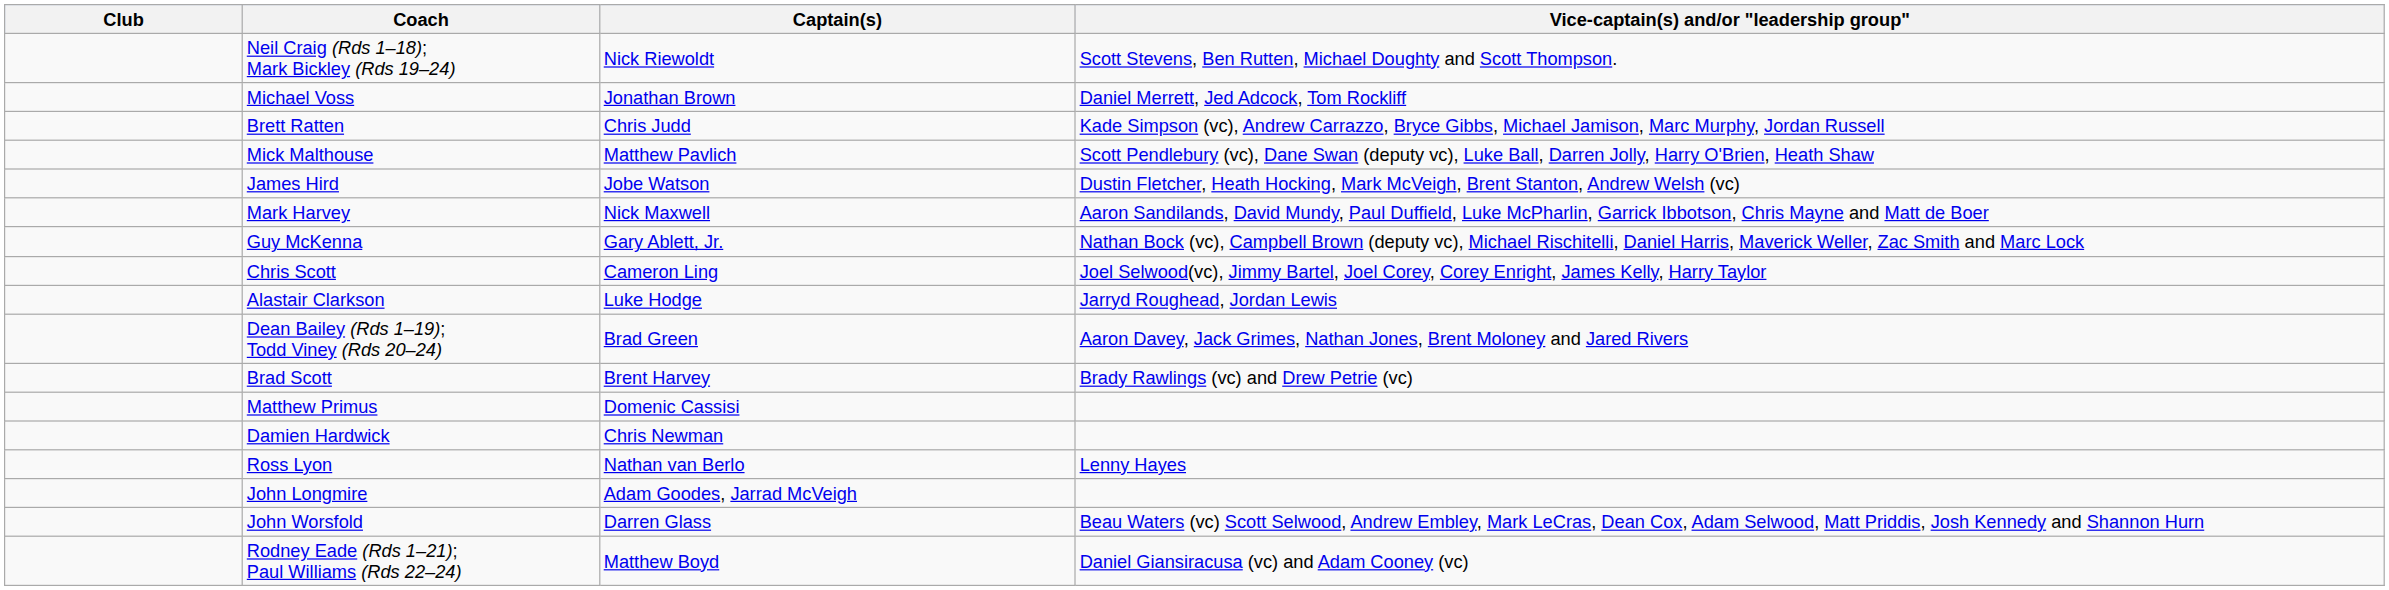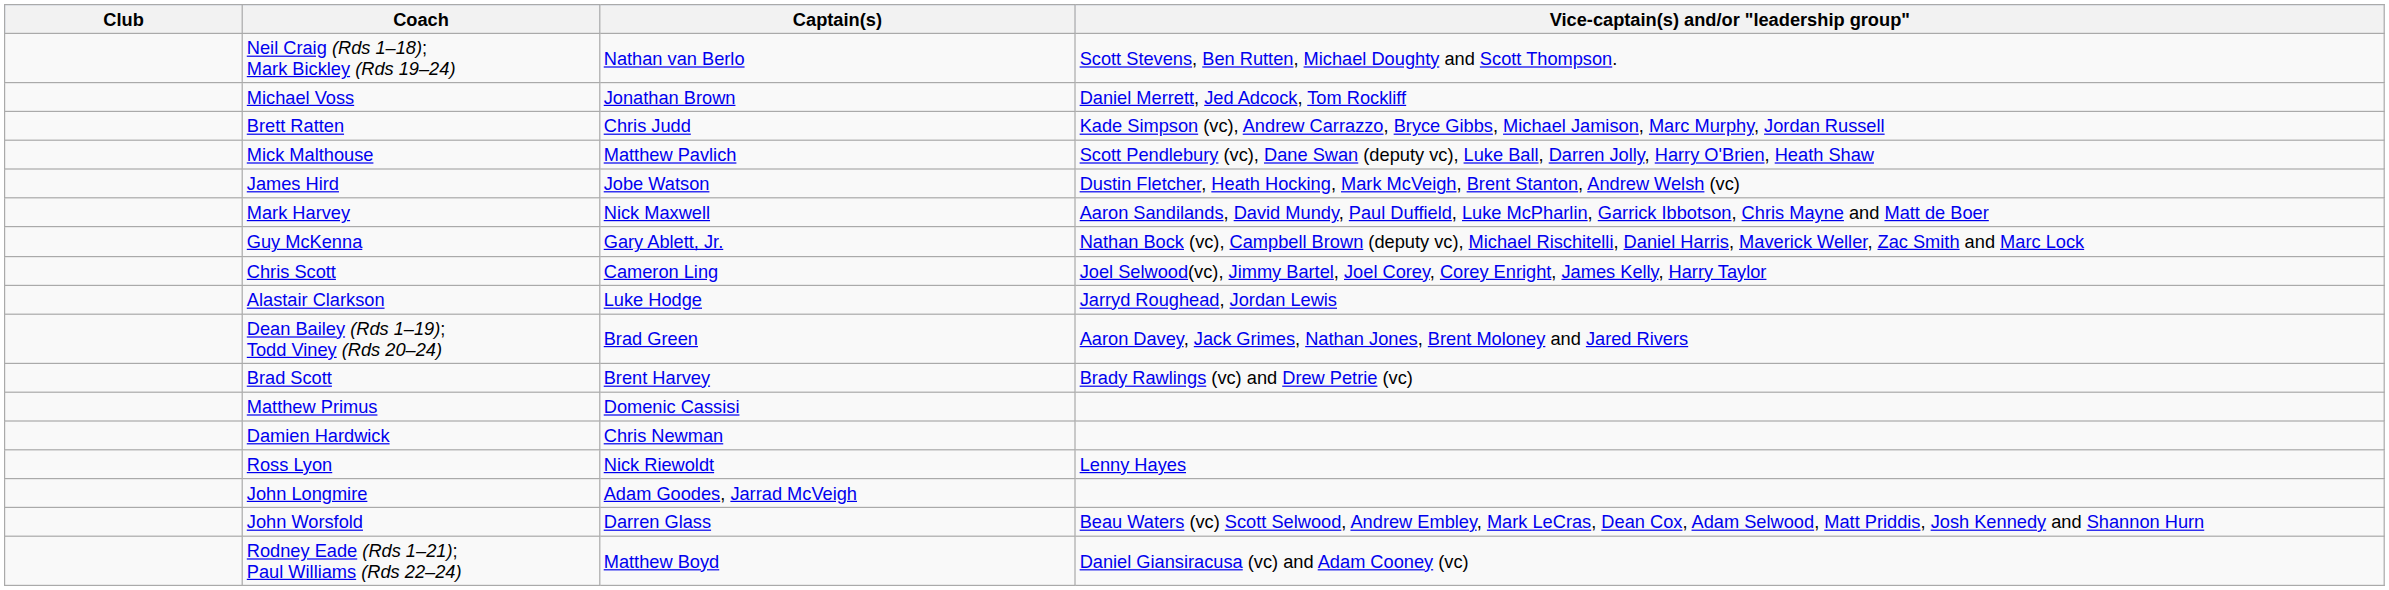Neil Craig (Rds 1–18); Mark Bickley (Rds 19–24) | Captain(s): Nick Riewoldt -> Nathan van Berlo
Ross Lyon | Captain(s): Nathan van Berlo -> Nick Riewoldt
